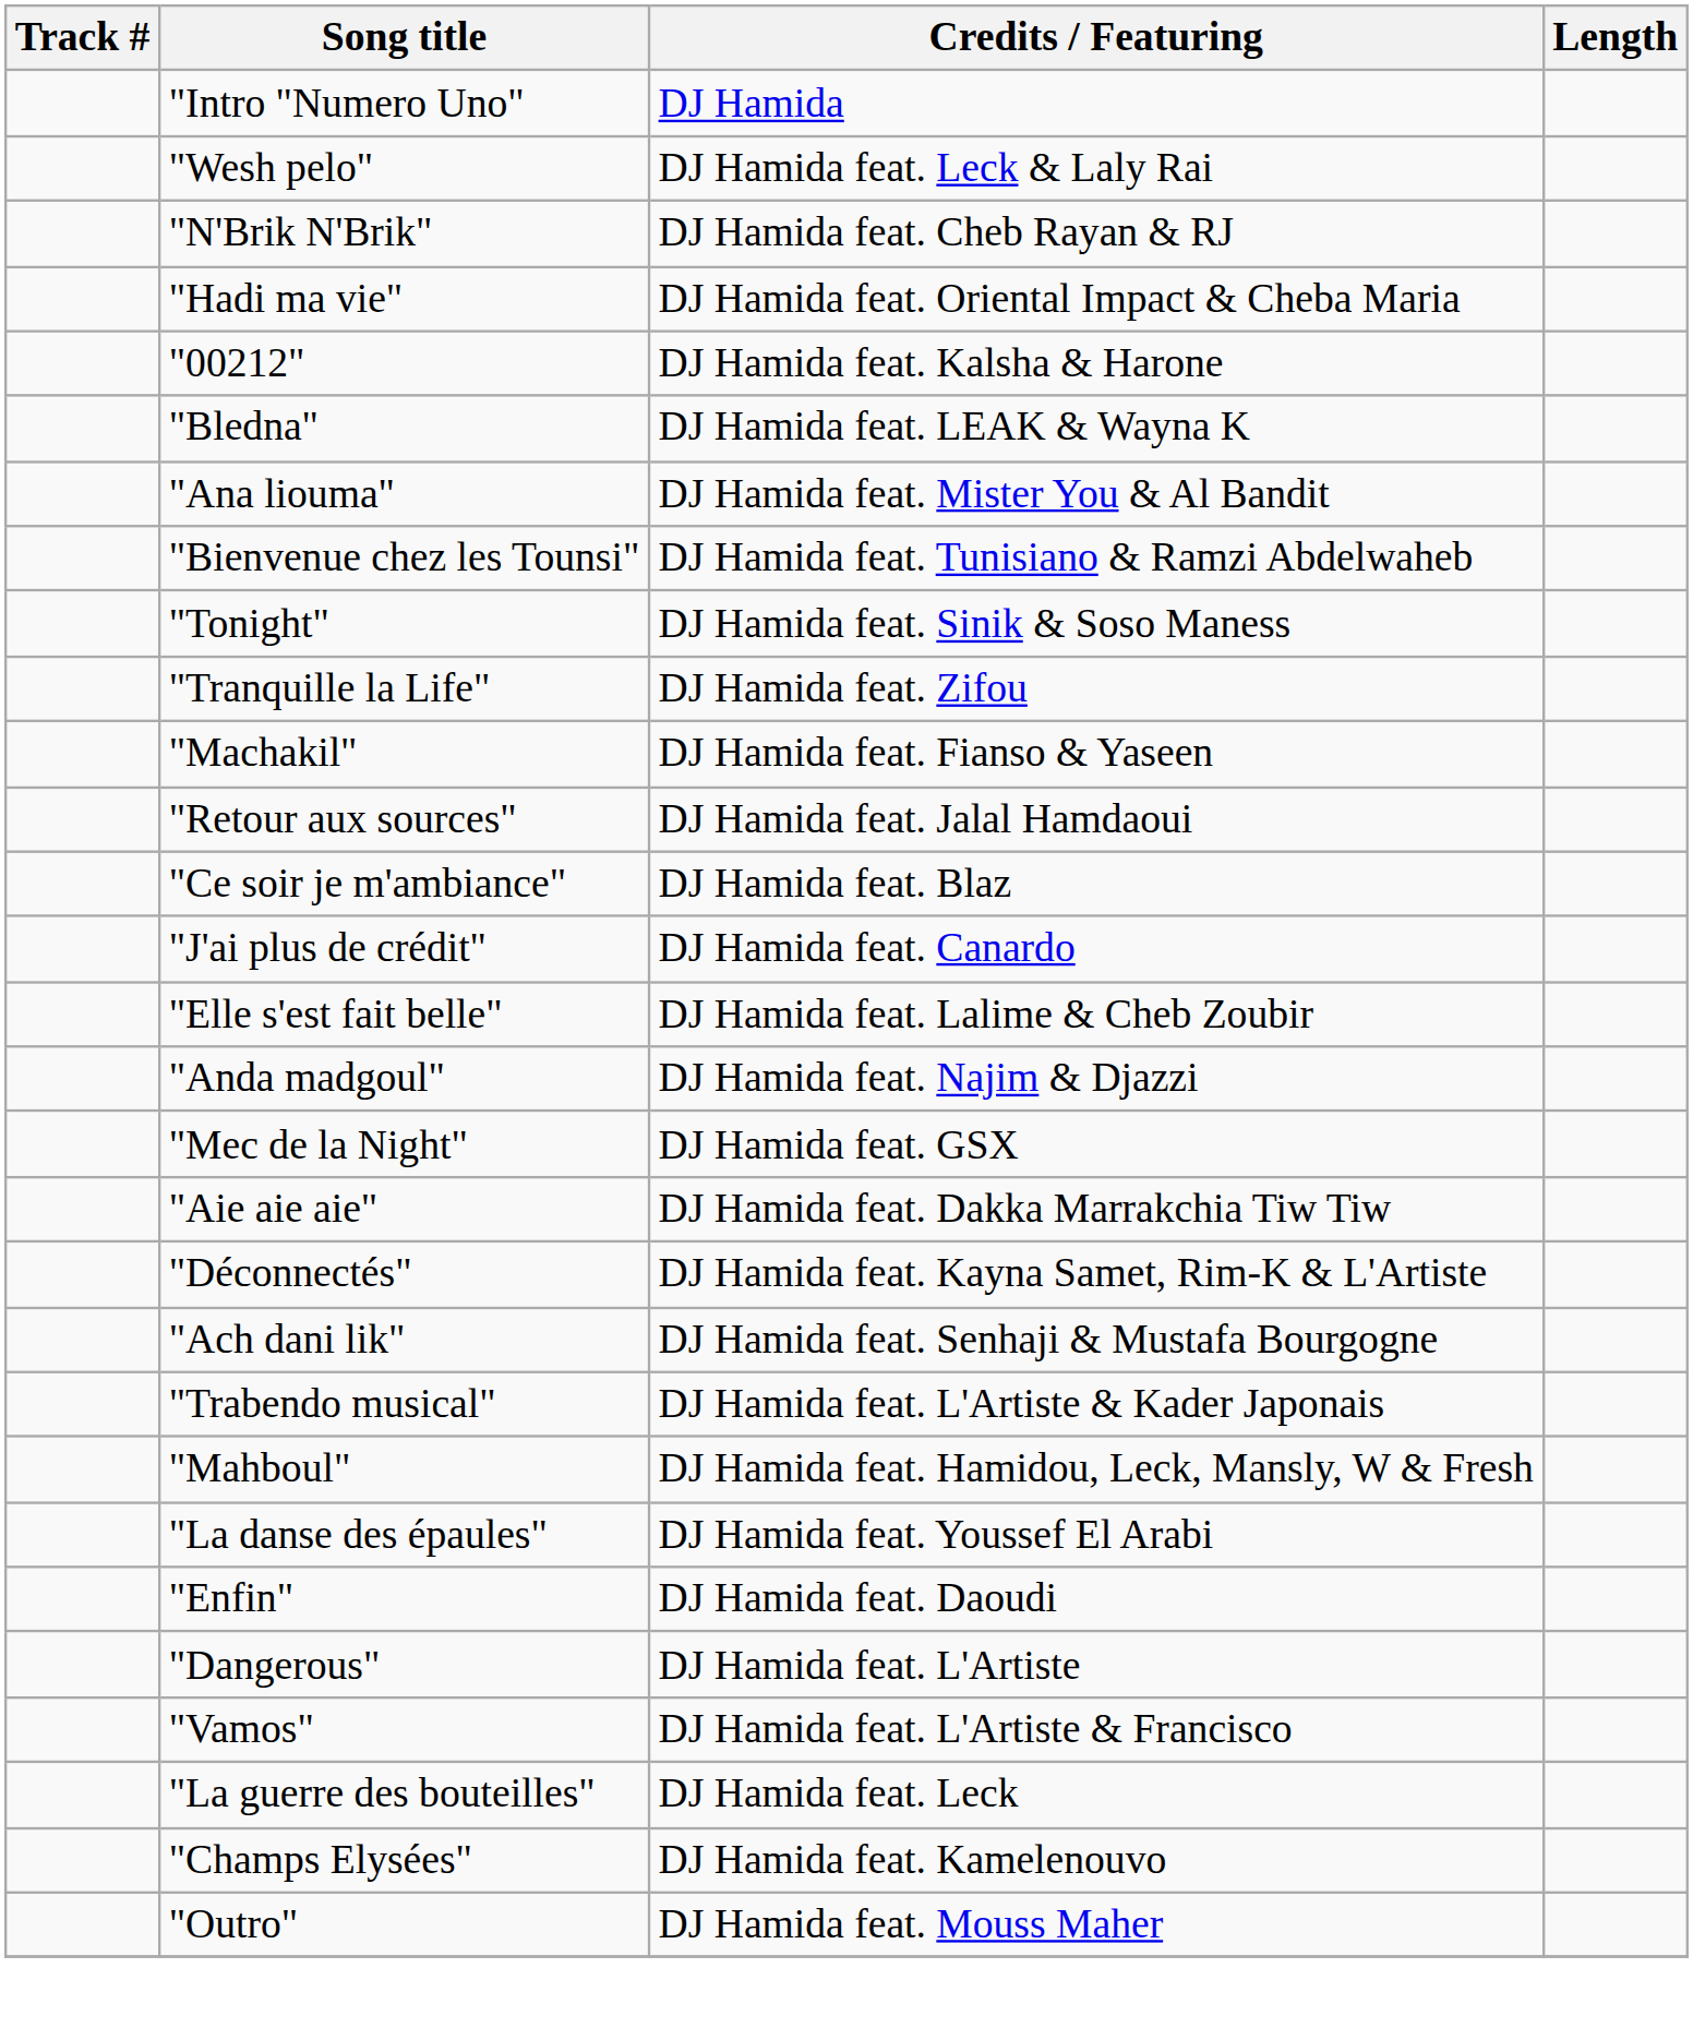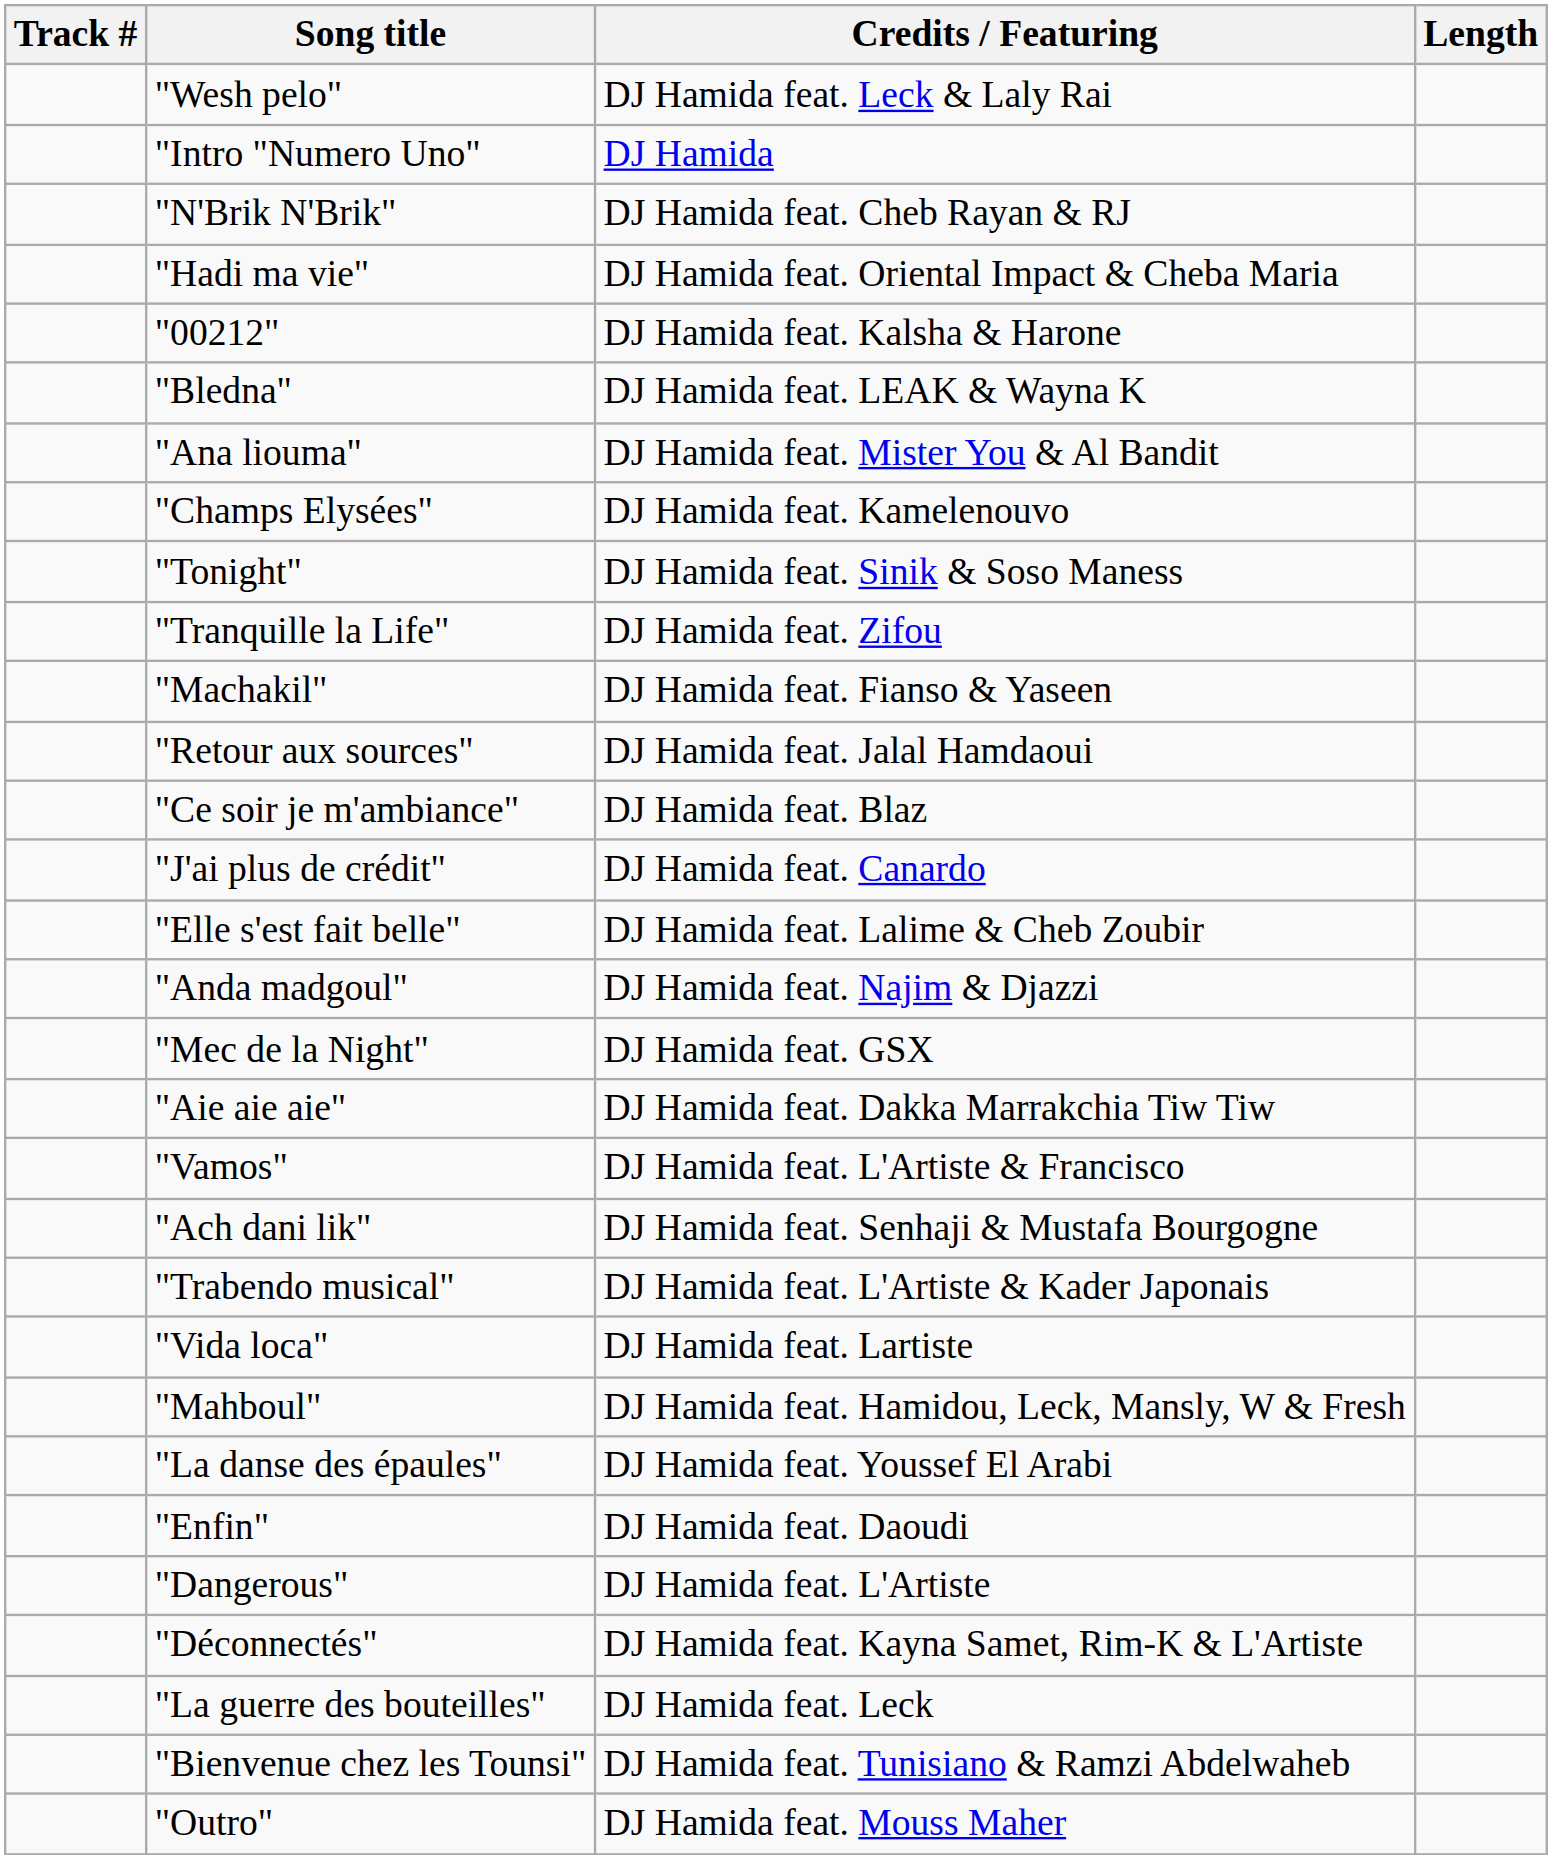rows swapped: "Intro "Numero Uno" <-> "Wesh pelo"
rows swapped: "Bienvenue chez les Tounsi" <-> "Champs Elysées"
rows swapped: "Vamos" <-> "Déconnectés"
+ row: "Vida loca" | DJ Hamida feat. Lartiste
